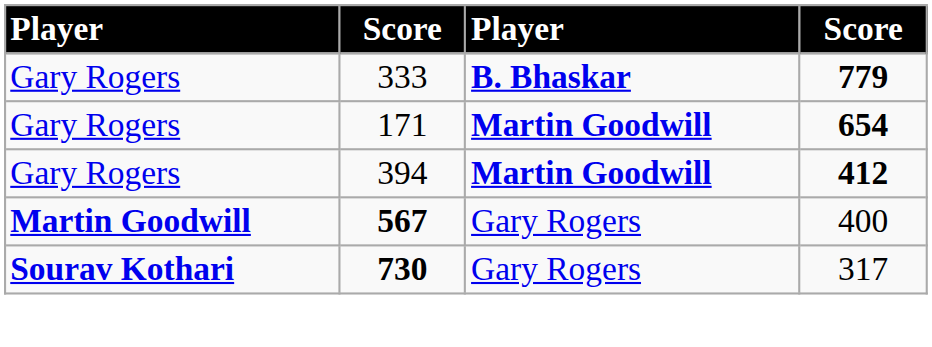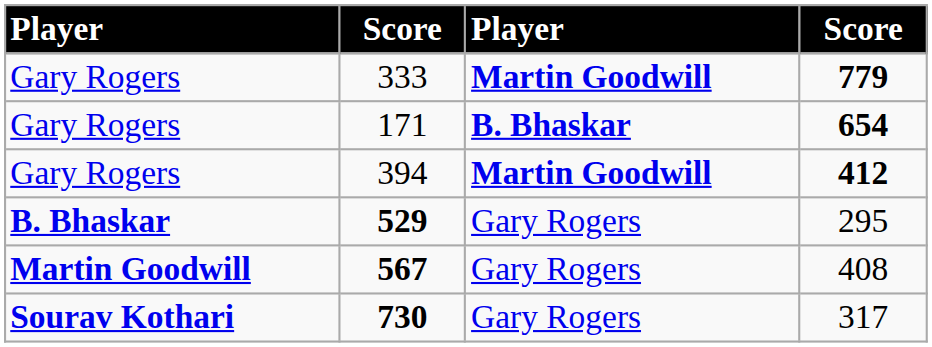333 | column 3: B. Bhaskar -> Martin Goodwill
171 | column 3: Martin Goodwill -> B. Bhaskar
+ row: B. Bhaskar | 529 | Gary Rogers | 295
567 | column 4: 400 -> 408
